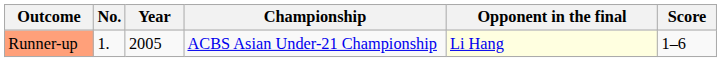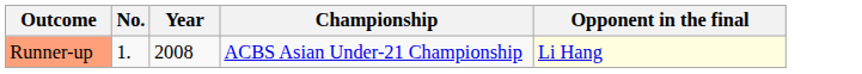- column: Score | 1–6
Runner-up | Year: 2005 -> 2008
